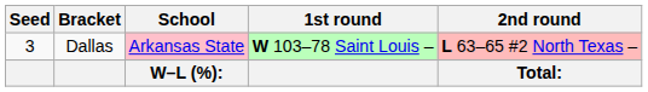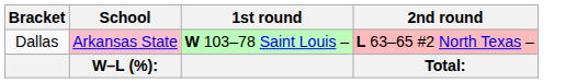- column: Seed | 3
